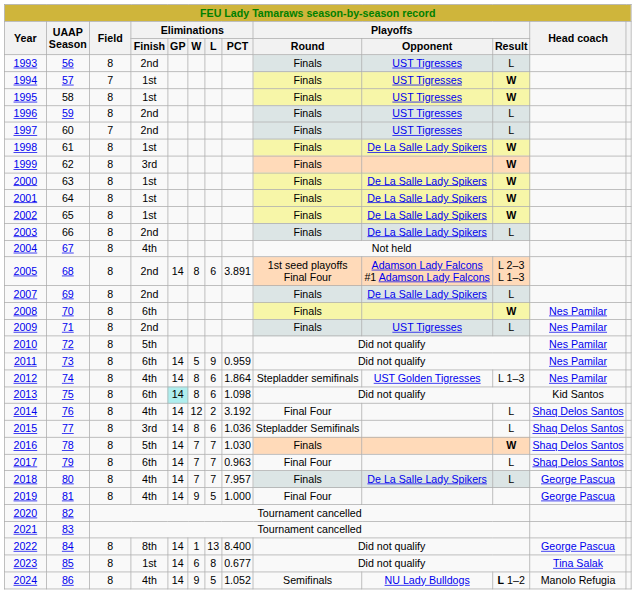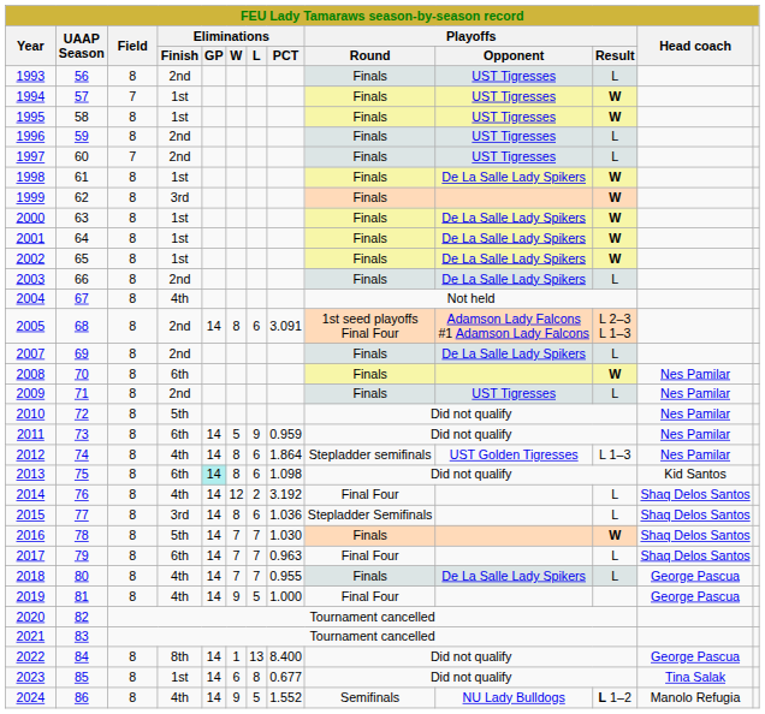2005 | Eliminations / PCT: 3.891 -> 3.091
2018 | Eliminations / PCT: 7.957 -> 0.955
2024 | Eliminations / PCT: 1.052 -> 1.552
